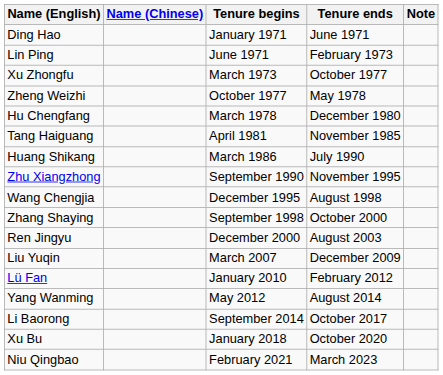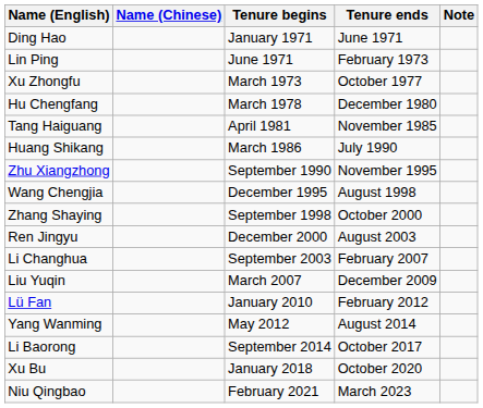- row: Zheng Weizhi | October 1977 | May 1978
+ row: Li Changhua | September 2003 | February 2007
